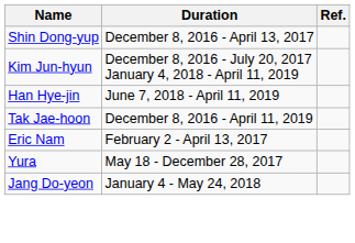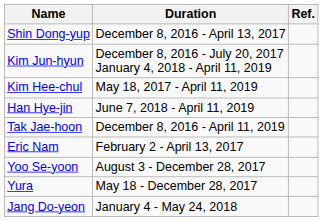+ row: Kim Hee-chul | May 18, 2017 - April 11, 2019
+ row: Yoo Se-yoon | August 3 - December 28, 2017
